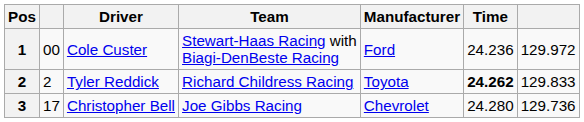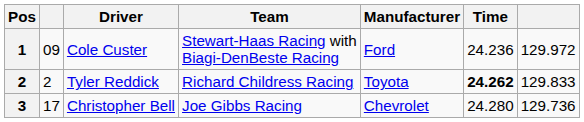Cole Custer | column 2: 00 -> 09
